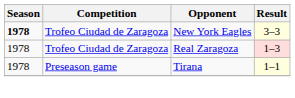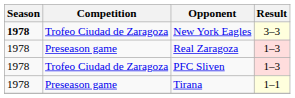Real Zaragoza | Competition: Trofeo Ciudad de Zaragoza -> Preseason game
+ row: 1978 | Trofeo Ciudad de Zaragoza | PFC Sliven | 1–3
